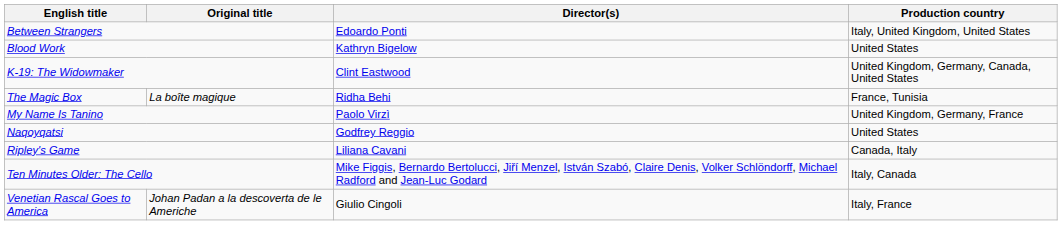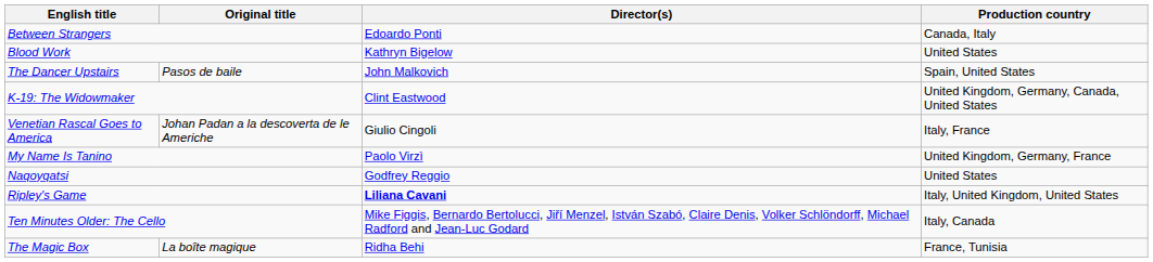Between Strangers | Production country: Italy, United Kingdom, United States -> Canada, Italy
+ row: The Dancer Upstairs | Pasos de baile | John Malkovich | Spain, United States
rows swapped: The Magic Box <-> Venetian Rascal Goes to America
Ripley's Game | Director(s): normal -> bold
Ripley's Game | Production country: Canada, Italy -> Italy, United Kingdom, United States
